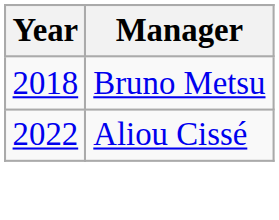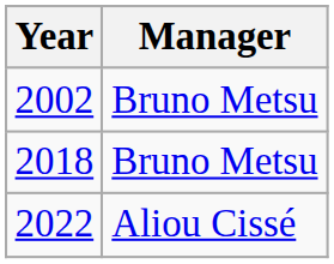+ row: 2002 | Bruno Metsu
